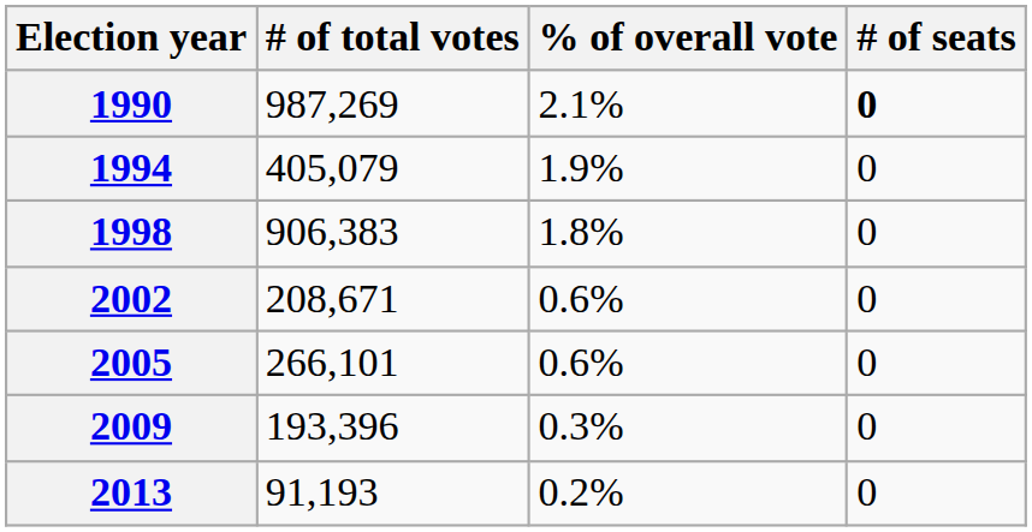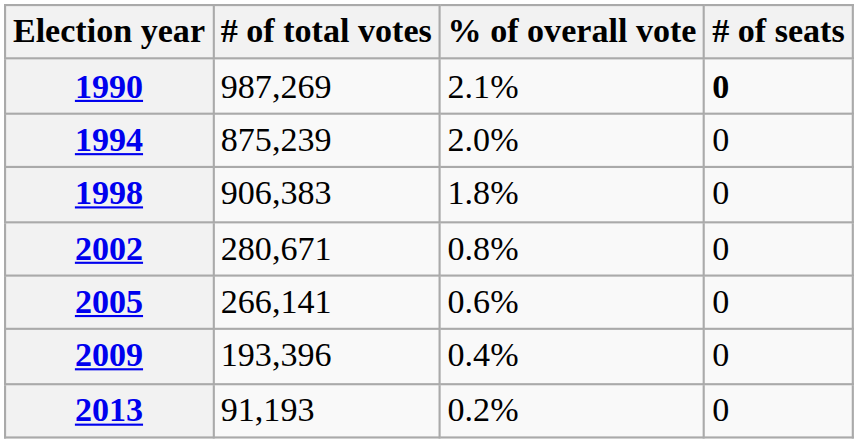1994 | # of total votes: 405,079 -> 875,239
1994 | % of overall vote: 1.9% -> 2.0%
2002 | # of total votes: 208,671 -> 280,671
2002 | % of overall vote: 0.6% -> 0.8%
2005 | # of total votes: 266,101 -> 266,141
2009 | % of overall vote: 0.3% -> 0.4%
